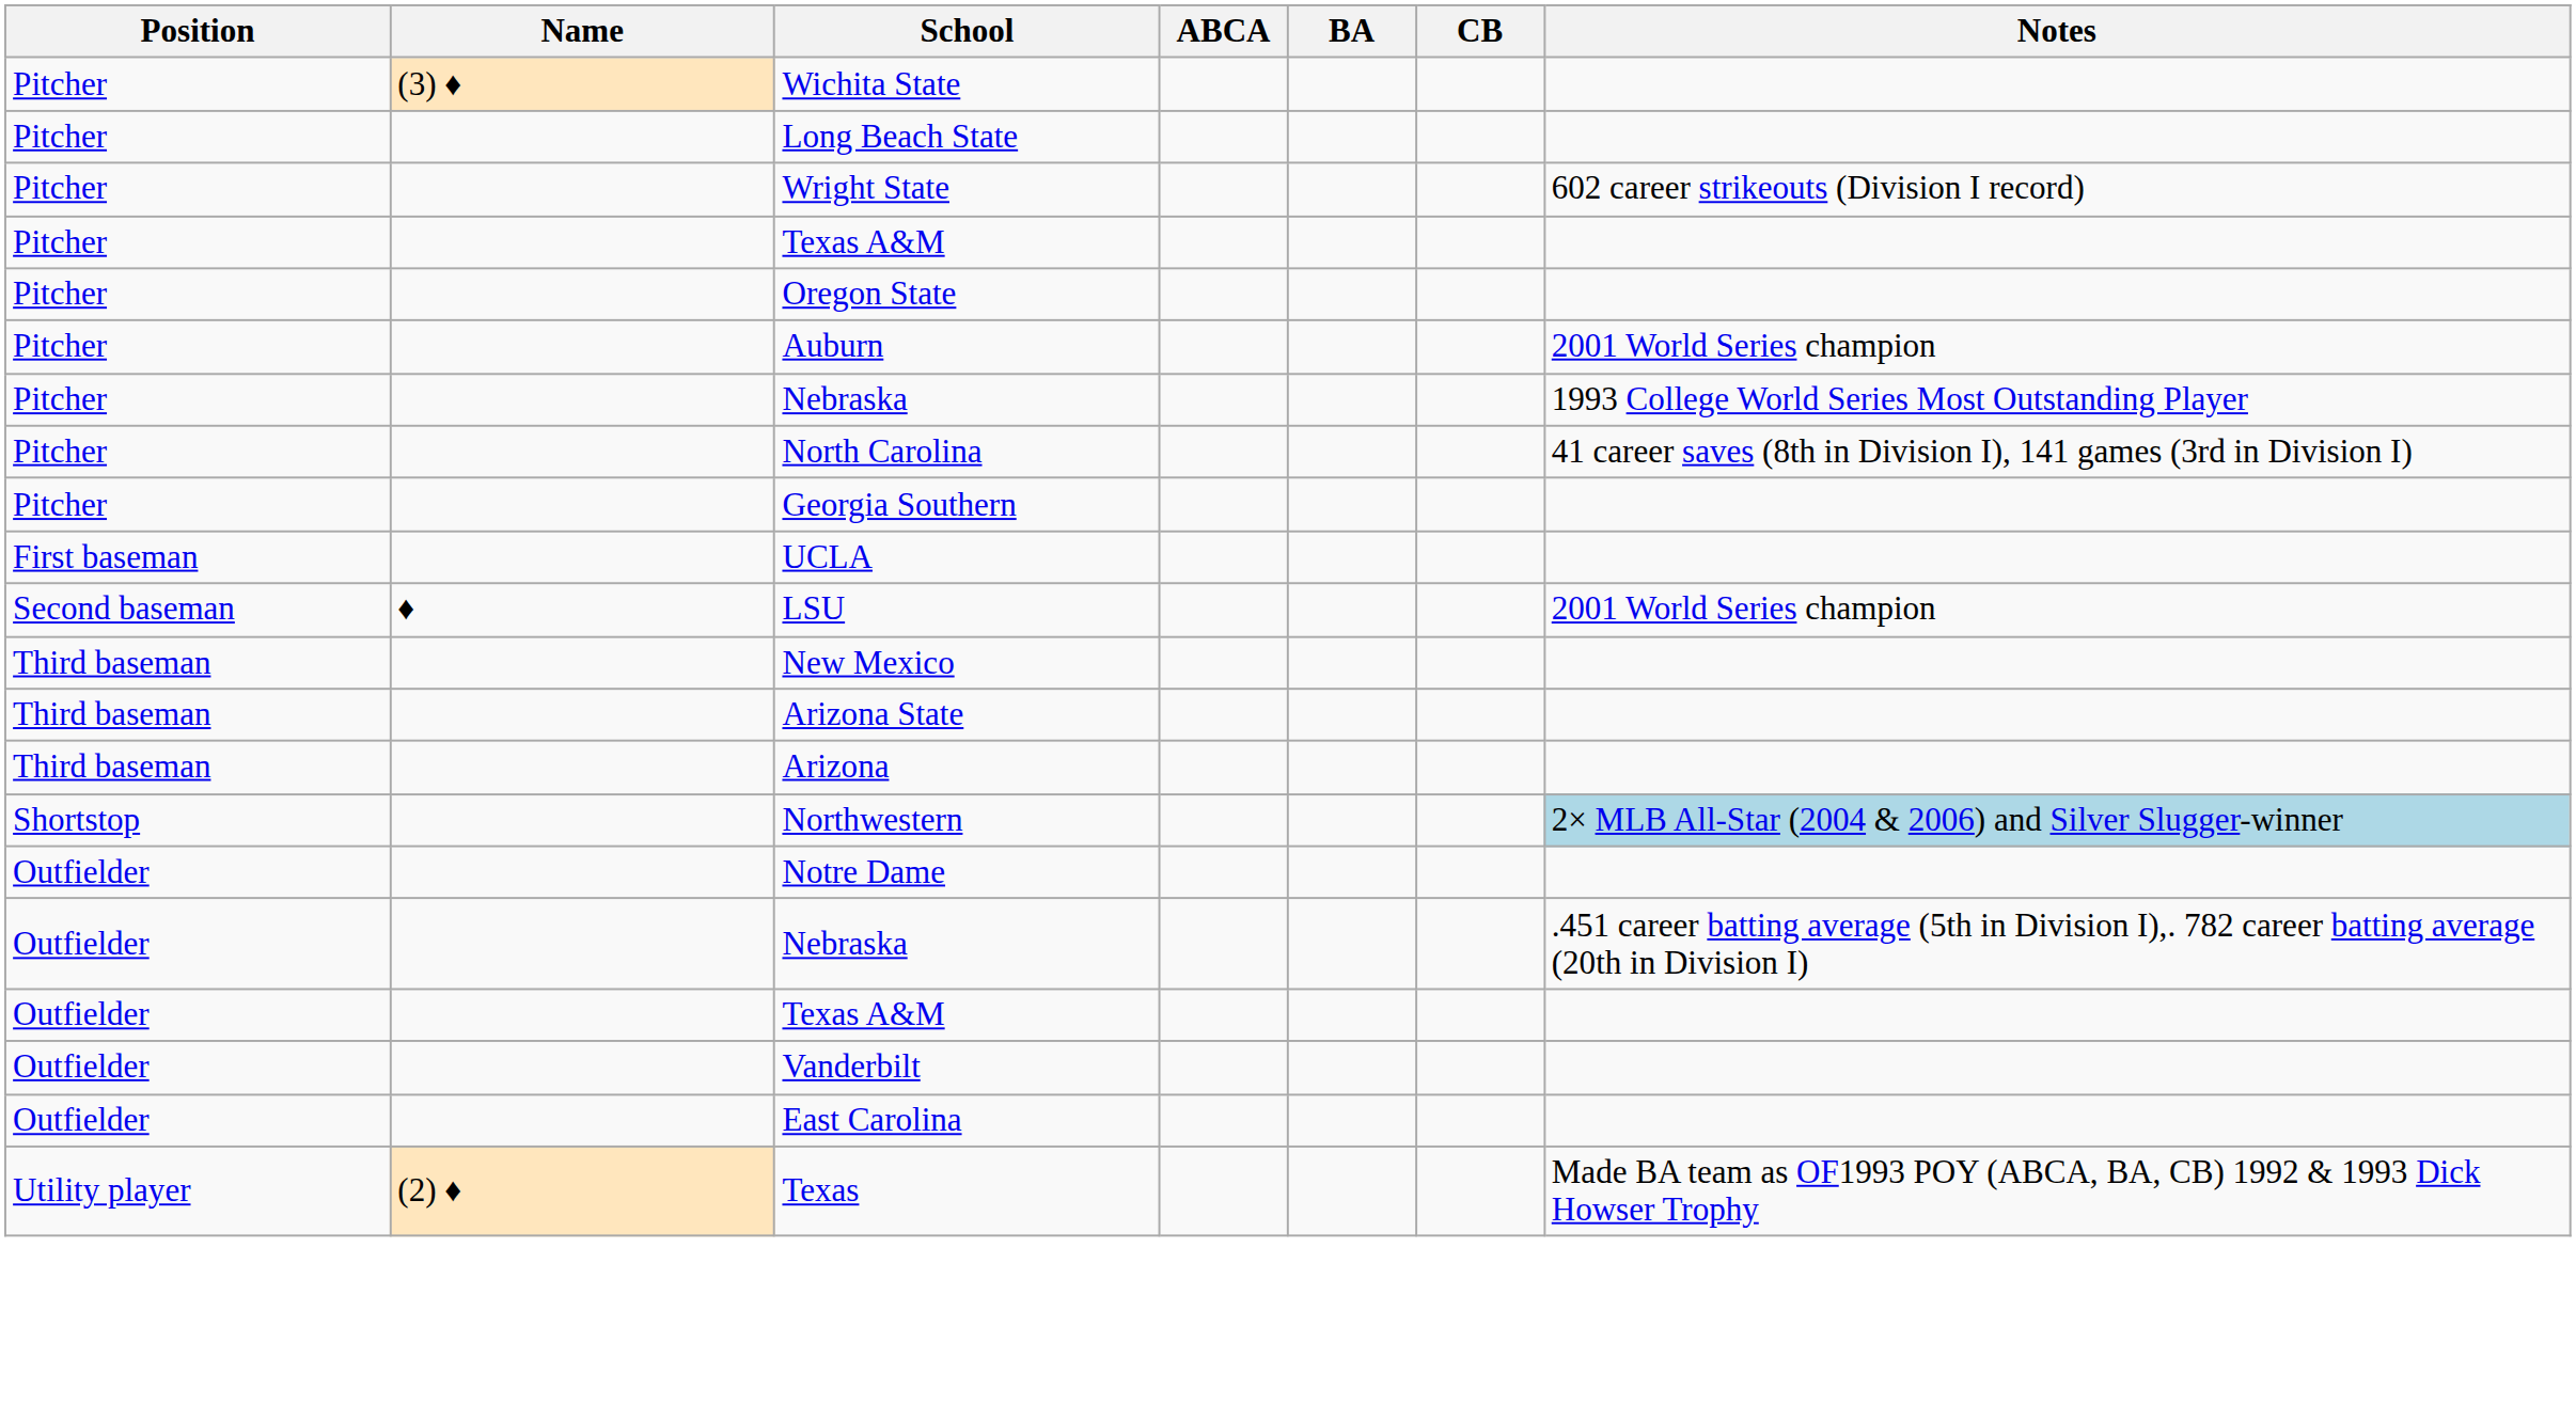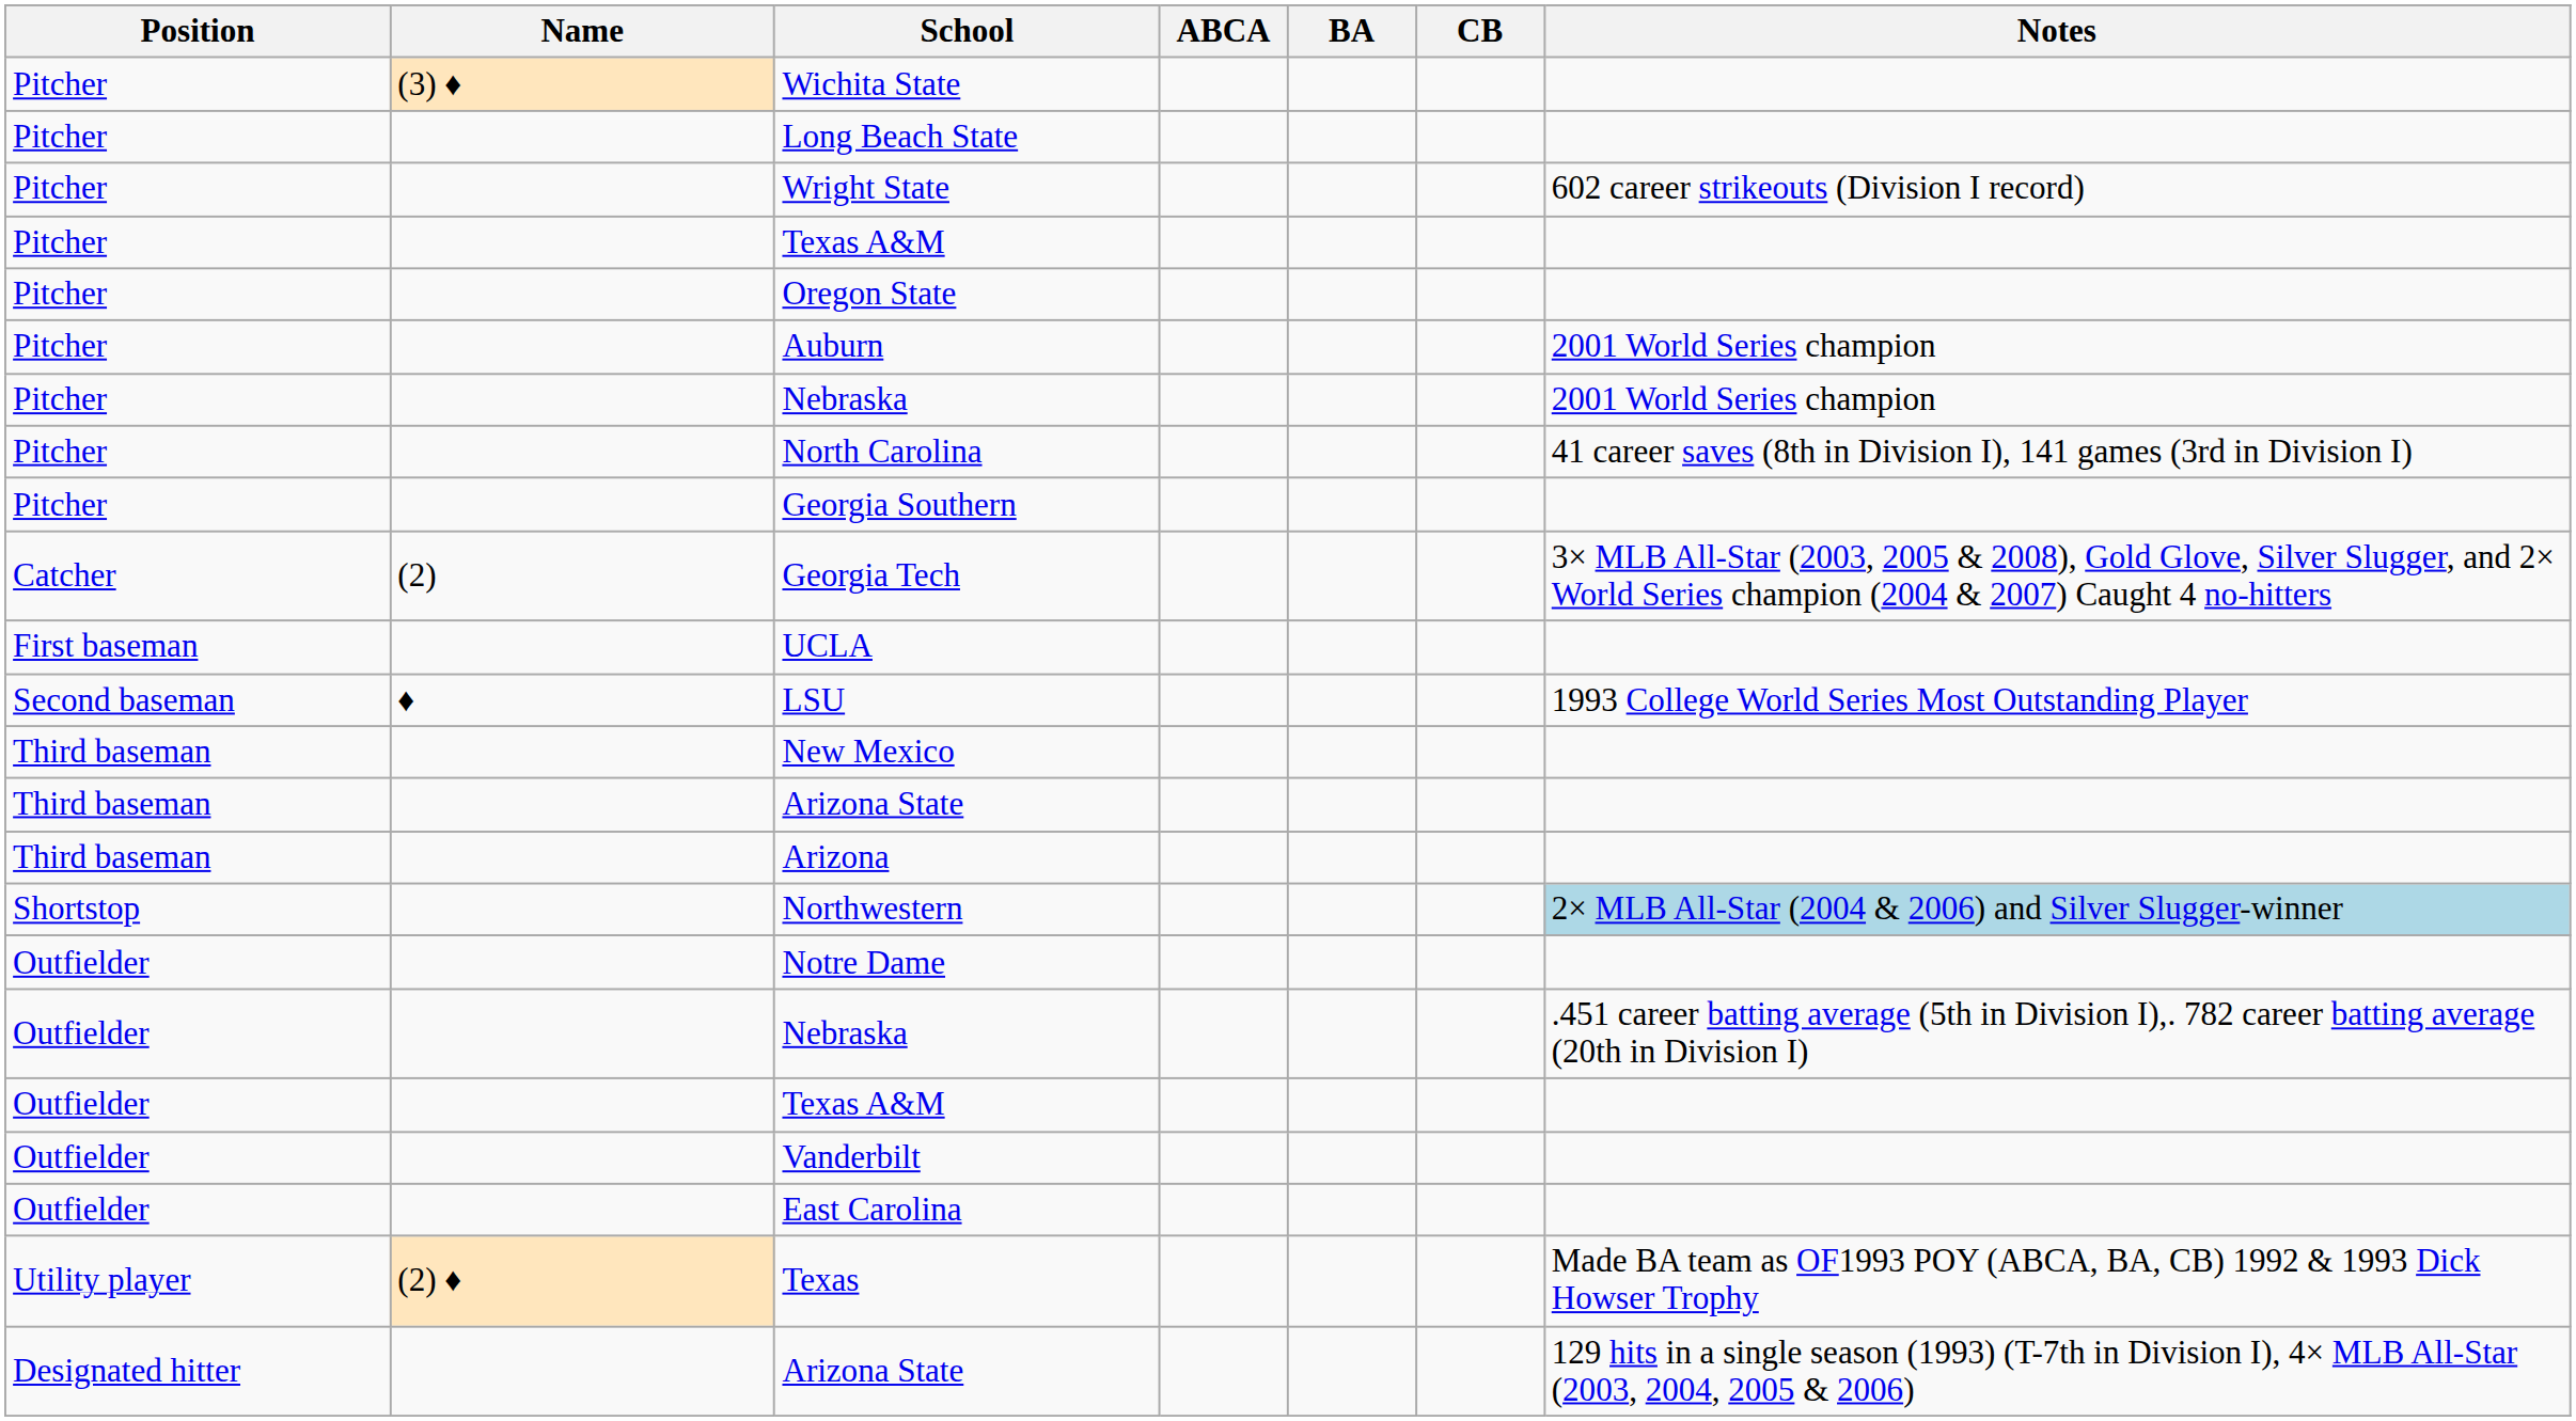Pitcher / Nebraska | Notes: 1993 College World Series Most Outstanding Player -> 2001 World Series champion
+ row: Catcher | (2) | Georgia Tech | 3× MLB All-Star (2003, 2005 & 2008), Gold Glove, Silver Slugger, and 2× World Series champion (2004 & 2007) Caught 4 no-hitters
LSU | Notes: 2001 World Series champion -> 1993 College World Series Most Outstanding Player
+ row: Designated hitter | Arizona State | 129 hits in a single season (1993) (T-7th in Division I), 4× MLB All-Star (2003, 2004, 2005 & 2006)
